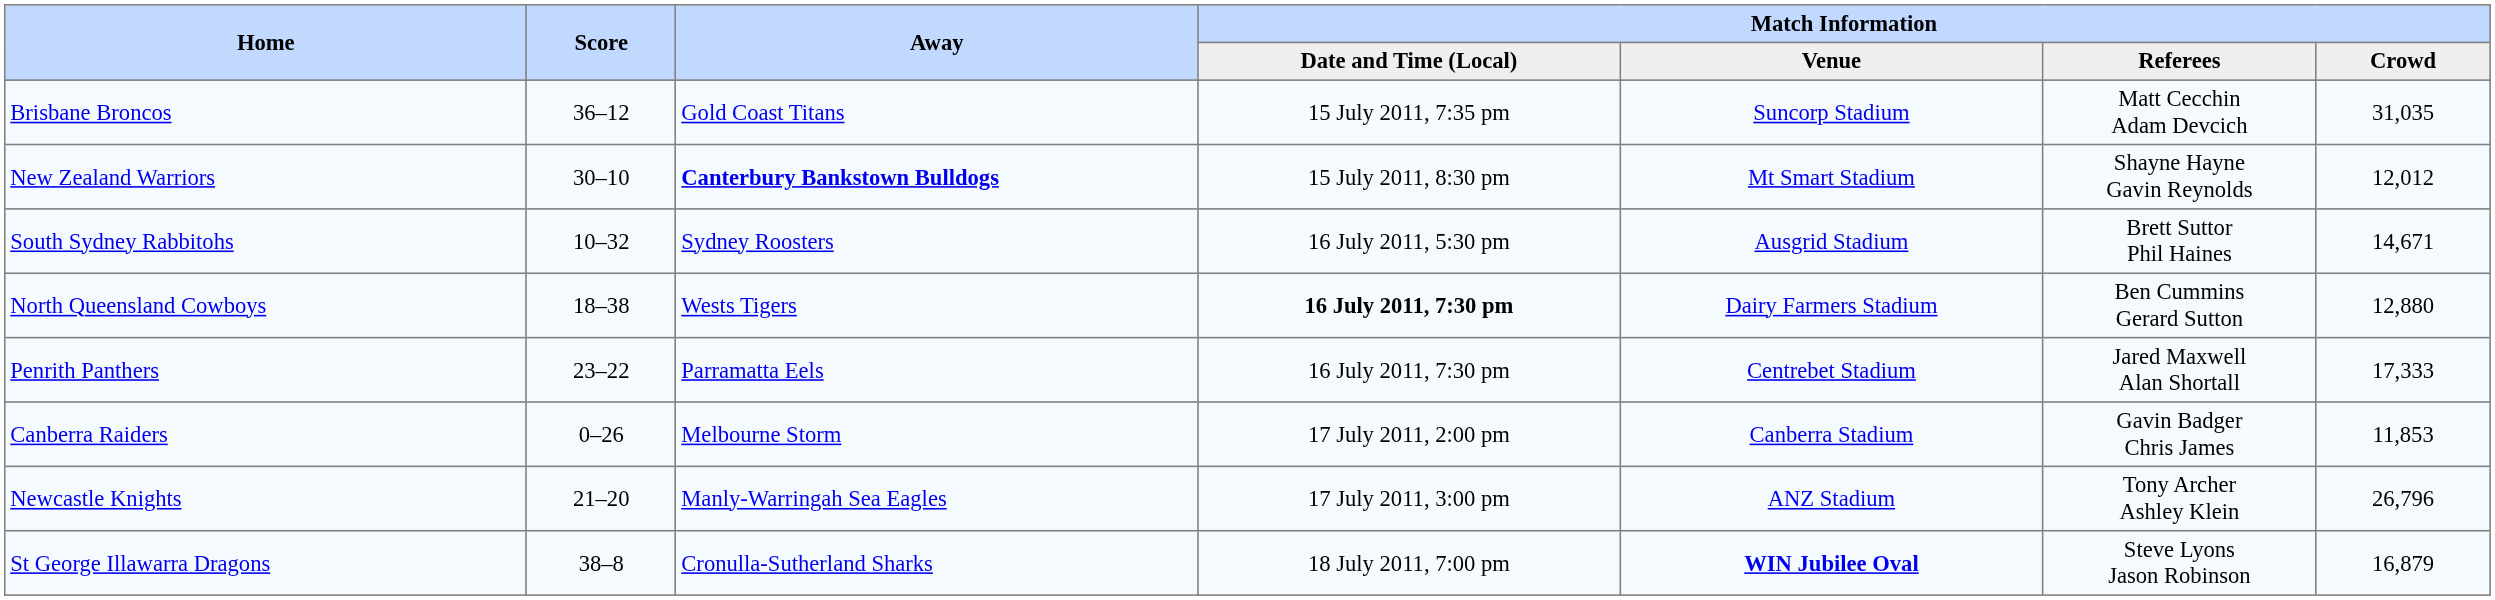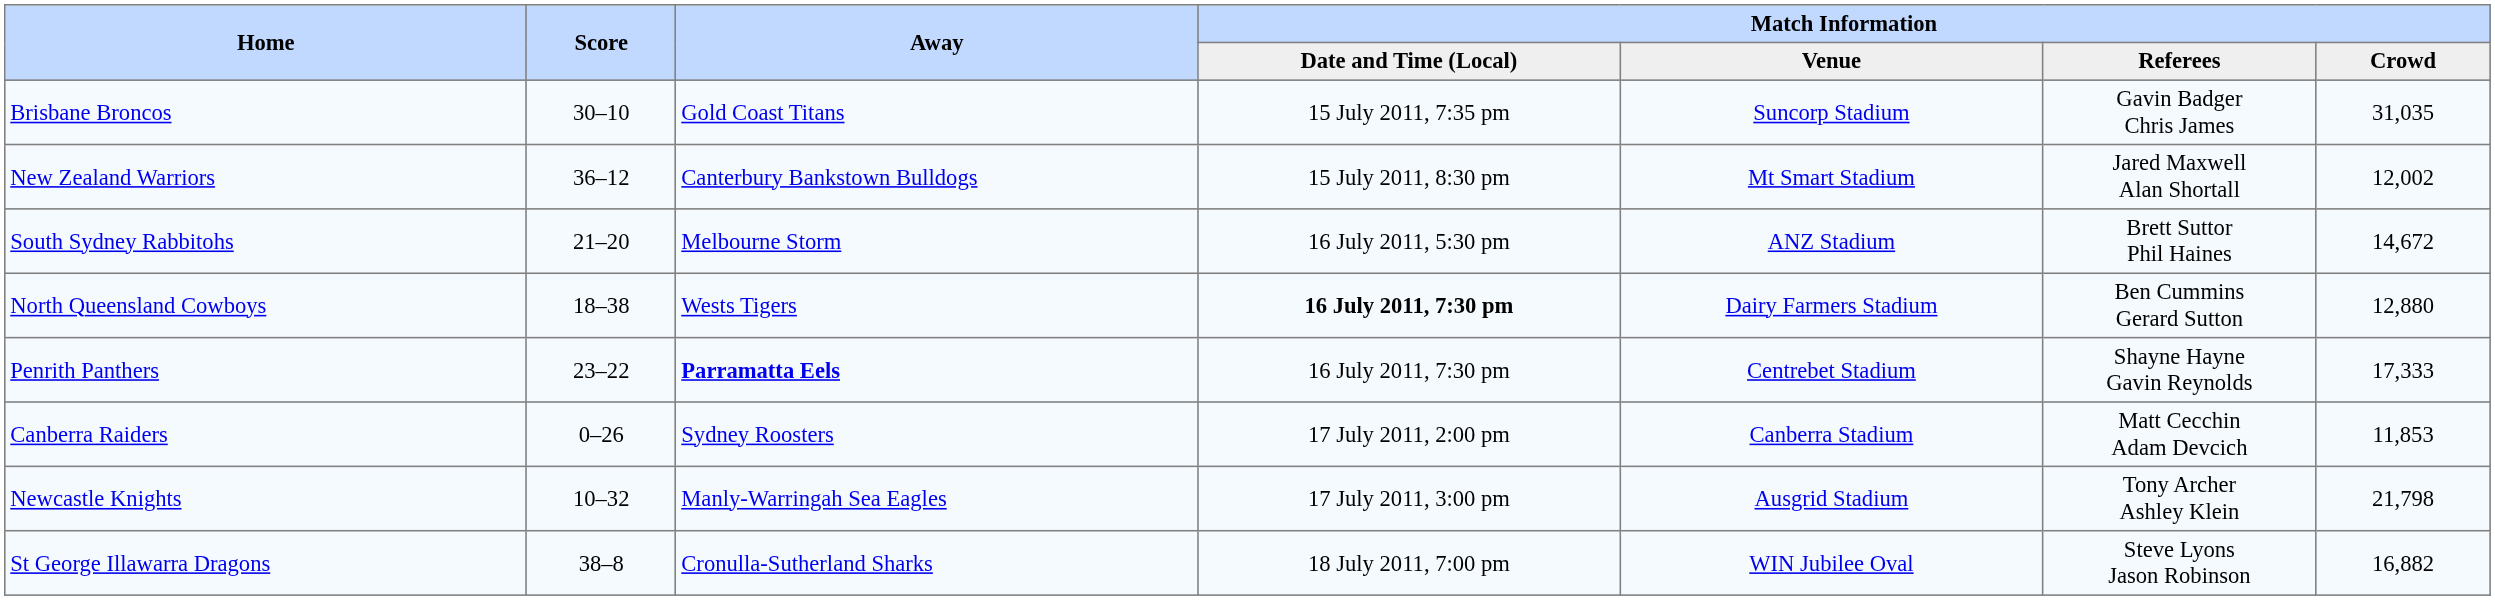Brisbane Broncos | Score: 36–12 -> 30–10
Brisbane Broncos | Match Information / Referees: Matt Cecchin Adam Devcich -> Gavin Badger Chris James
New Zealand Warriors | Score: 30–10 -> 36–12
New Zealand Warriors | Away: bold -> normal
New Zealand Warriors | Match Information / Referees: Shayne Hayne Gavin Reynolds -> Jared Maxwell Alan Shortall
New Zealand Warriors | Match Information / Crowd: 12,012 -> 12,002
South Sydney Rabbitohs | Score: 10–32 -> 21–20
South Sydney Rabbitohs | Away: Sydney Roosters -> Melbourne Storm
South Sydney Rabbitohs | Match Information / Venue: Ausgrid Stadium -> ANZ Stadium
South Sydney Rabbitohs | Match Information / Crowd: 14,671 -> 14,672
Penrith Panthers | Away: normal -> bold
Penrith Panthers | Match Information / Referees: Jared Maxwell Alan Shortall -> Shayne Hayne Gavin Reynolds
Canberra Raiders | Away: Melbourne Storm -> Sydney Roosters
Canberra Raiders | Match Information / Referees: Gavin Badger Chris James -> Matt Cecchin Adam Devcich
Newcastle Knights | Score: 21–20 -> 10–32
Newcastle Knights | Match Information / Venue: ANZ Stadium -> Ausgrid Stadium
Newcastle Knights | Match Information / Crowd: 26,796 -> 21,798
St George Illawarra Dragons | Match Information / Venue: bold -> normal
St George Illawarra Dragons | Match Information / Crowd: 16,879 -> 16,882
